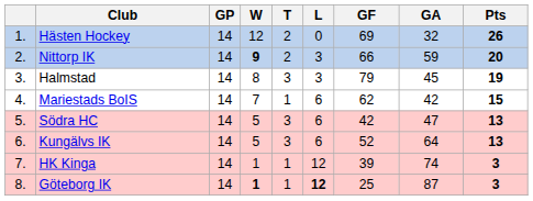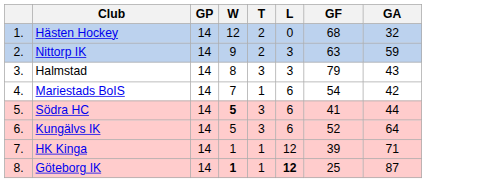- column: Pts | 26 | 20 | 19 | 15 | 13 | 13 | 3 | 3
Hästen Hockey | GF: 69 -> 68
Nittorp IK | W: bold -> normal
Nittorp IK | GF: 66 -> 63
Halmstad | GA: 45 -> 43
Mariestads BoIS | GF: 62 -> 54
Södra HC | W: normal -> bold
Södra HC | GF: 42 -> 41
Södra HC | GA: 47 -> 44
HK Kinga | GA: 74 -> 71
